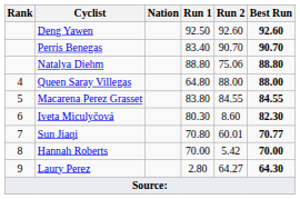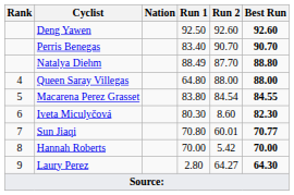Natalya Diehm | Run 1: 88.80 -> 88.49
Natalya Diehm | Run 2: 75.06 -> 87.70
Macarena Perez Grasset | Run 2: 84.55 -> 84.54
